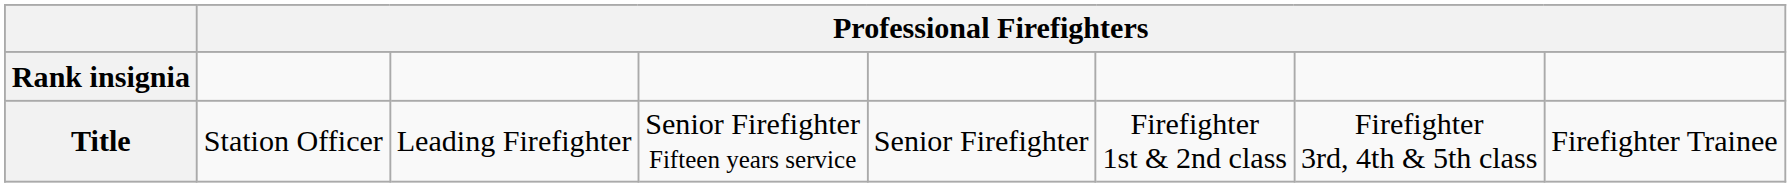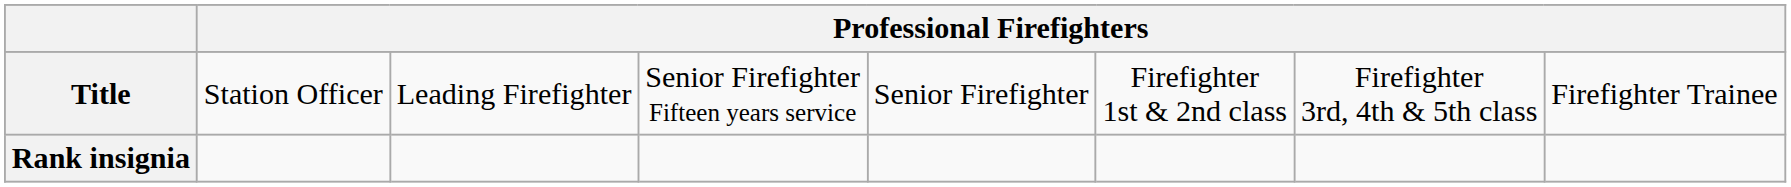rows swapped: Title <-> Rank insignia
